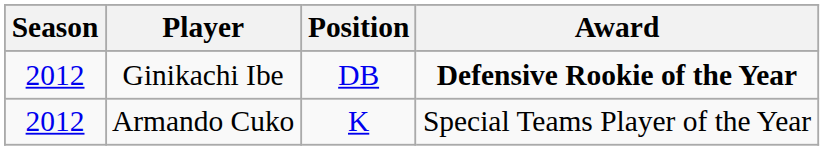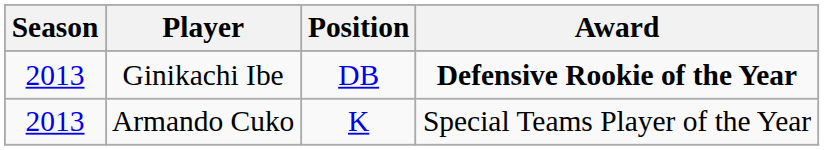Ginikachi Ibe | Season: 2012 -> 2013
Armando Cuko | Season: 2012 -> 2013
